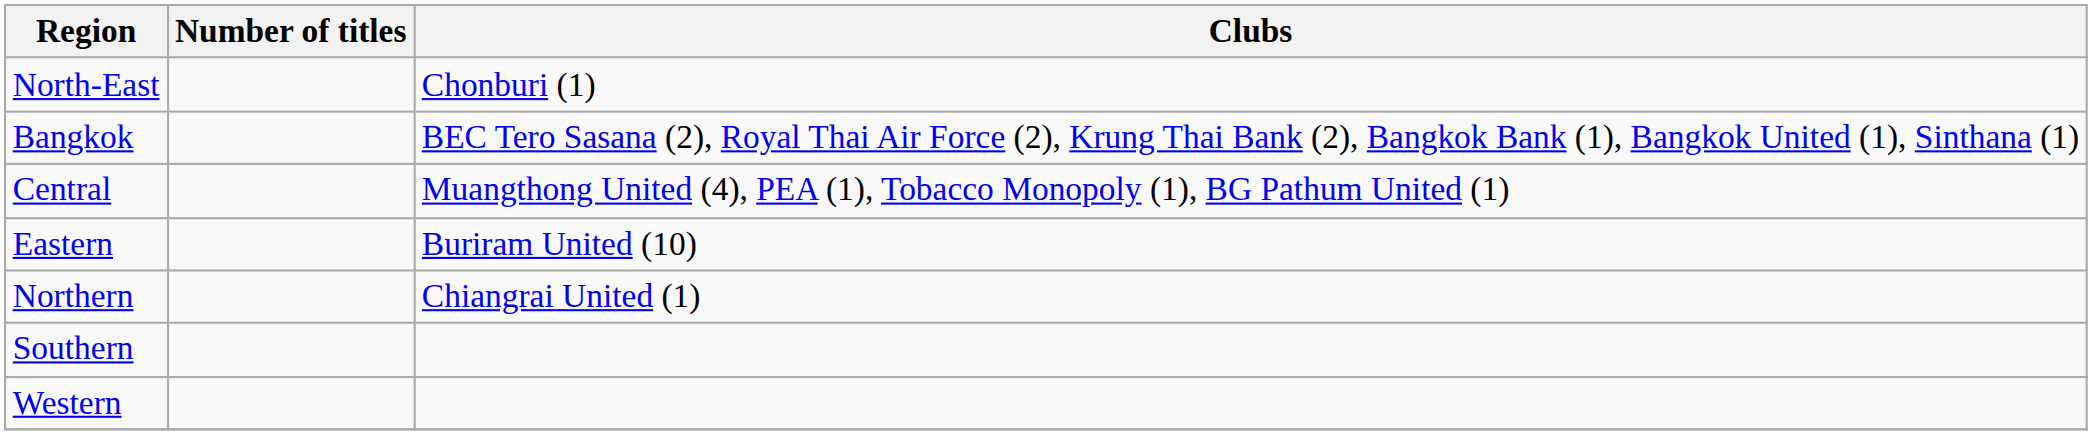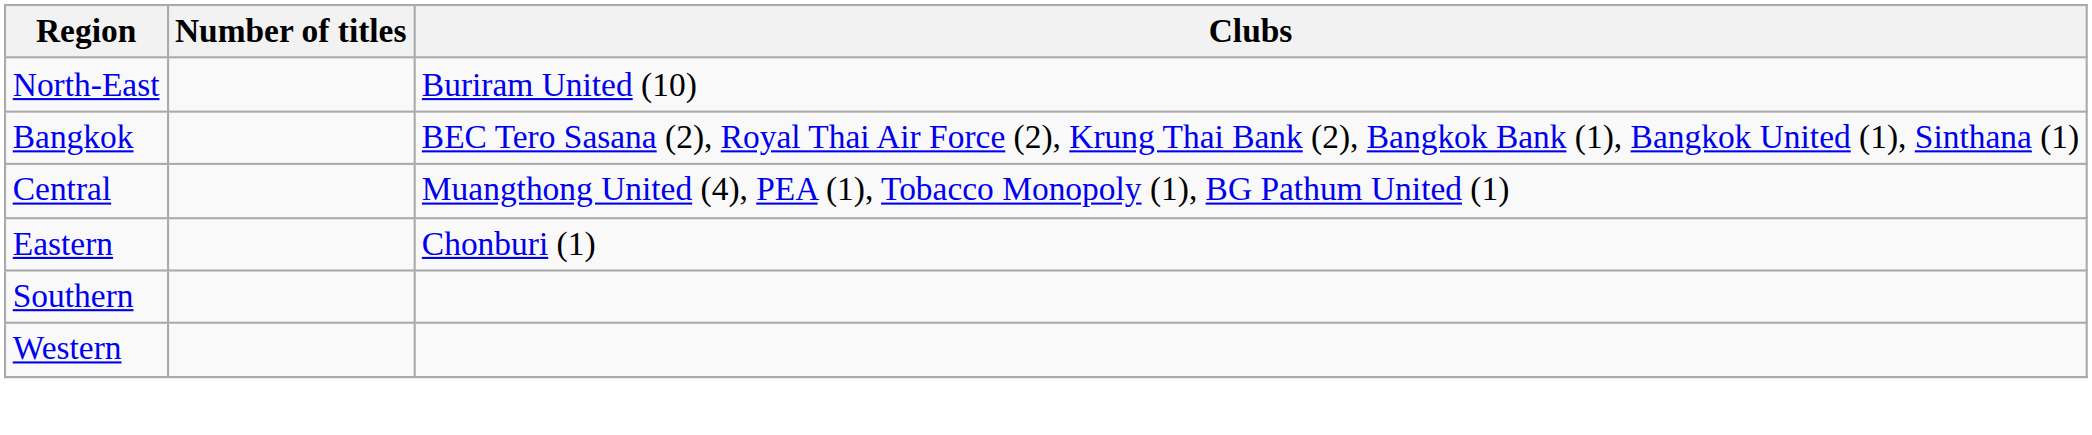North-East | Clubs: Chonburi (1) -> Buriram United (10)
Eastern | Clubs: Buriram United (10) -> Chonburi (1)
- row: Northern | Chiangrai United (1)
